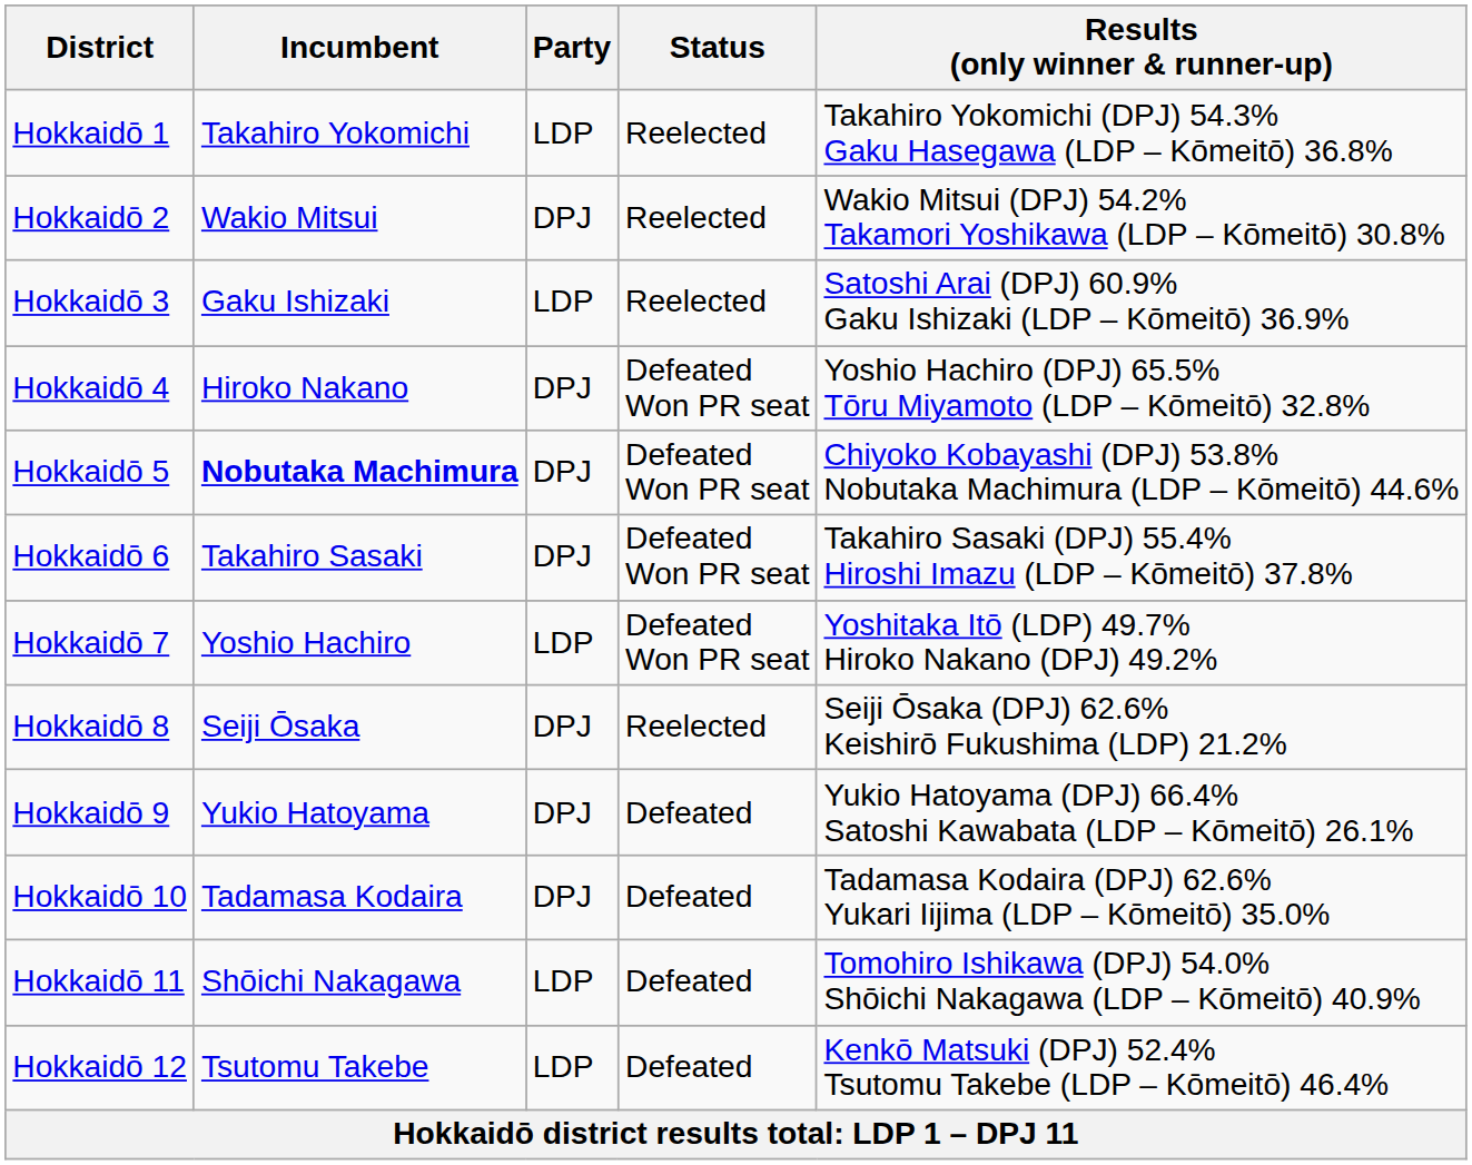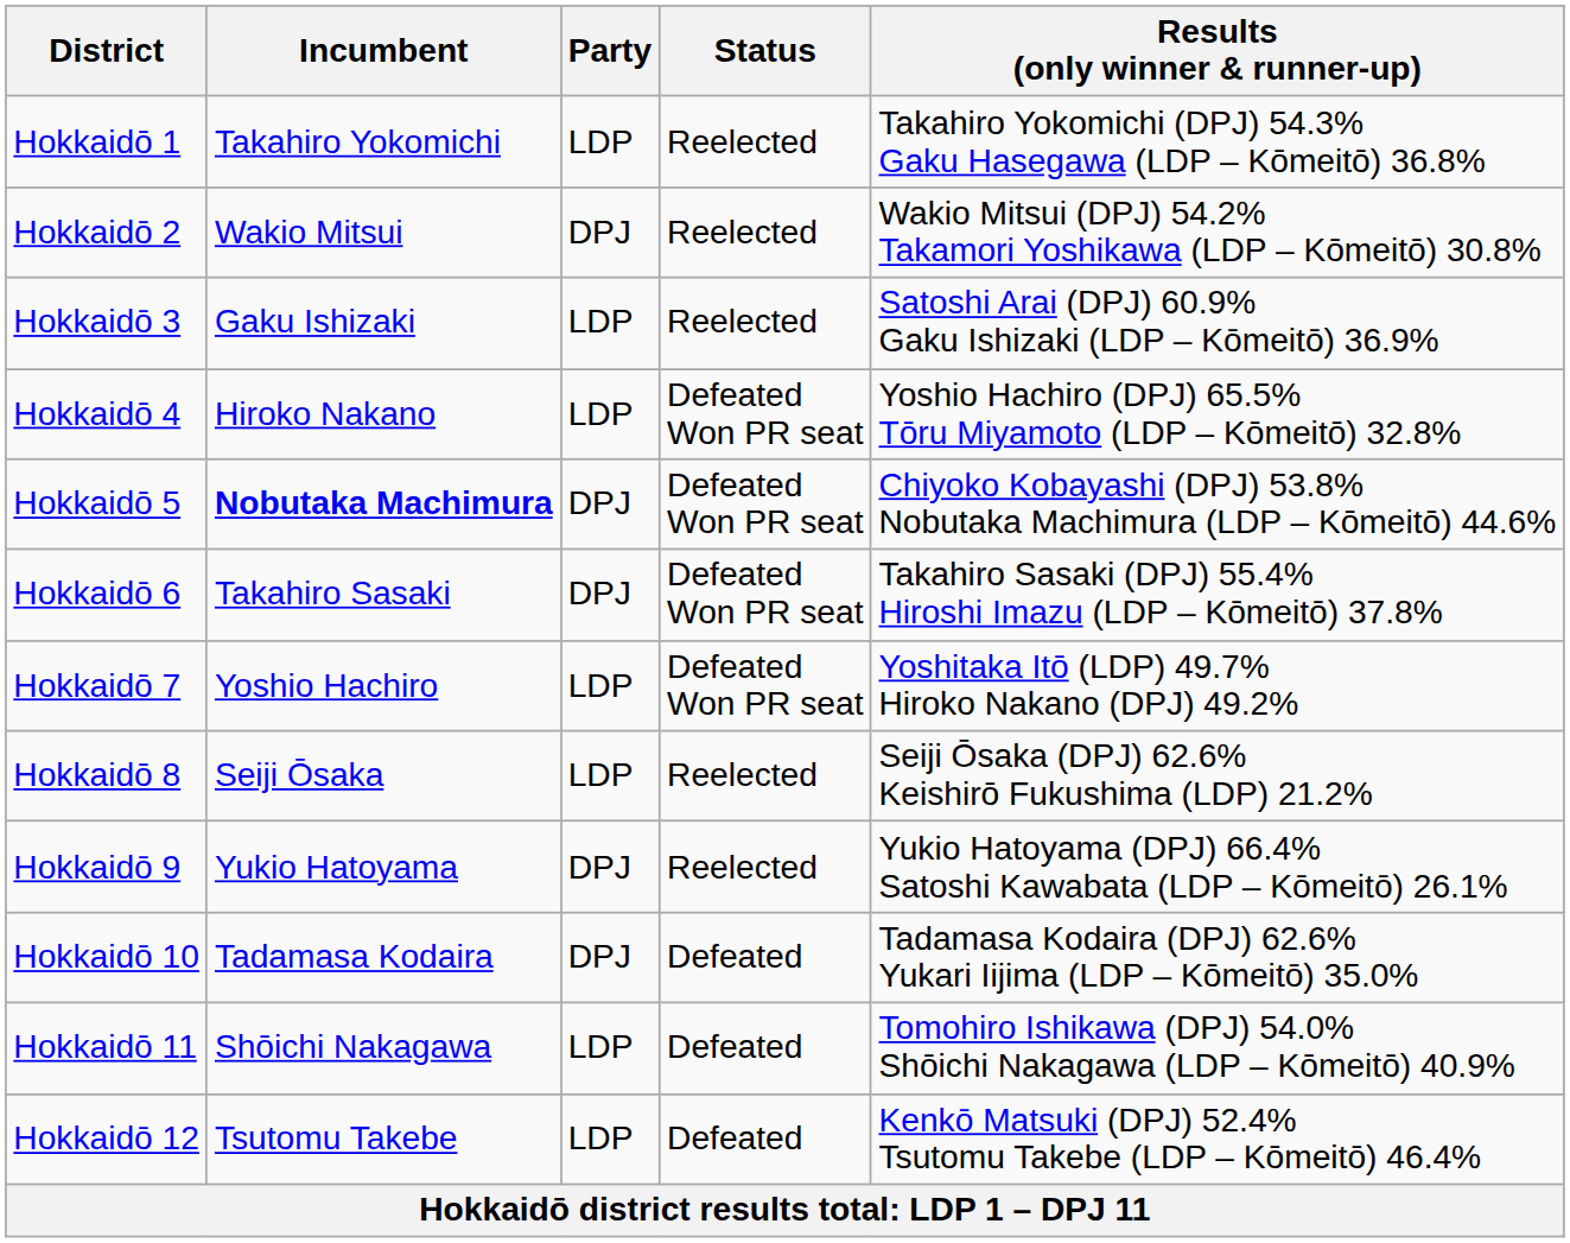Hokkaidō 4 | Party: DPJ -> LDP
Hokkaidō 8 | Party: DPJ -> LDP
Hokkaidō 9 | Status: Defeated -> Reelected
